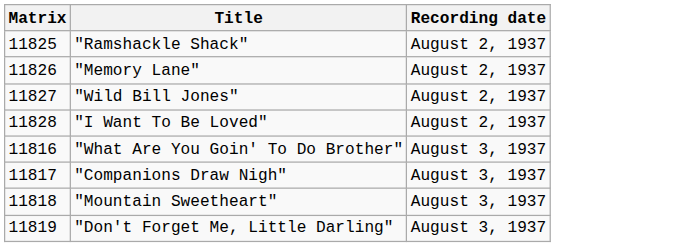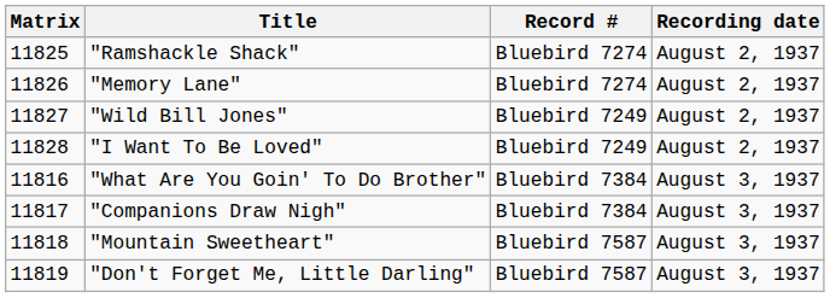+ column: Record # | Bluebird 7274 | Bluebird 7274 | Bluebird 7249 | Bluebird 7249 | Bluebird 7384 | Bluebird 7384 | Bluebird 7587 | Bluebird 7587
